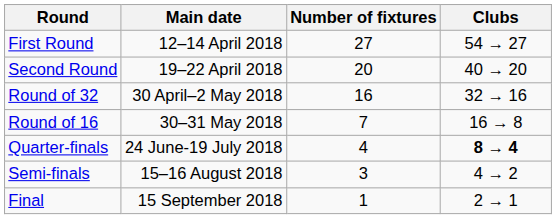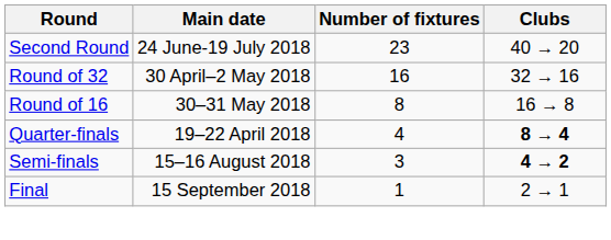- row: First Round | 12–14 April 2018 | 27 | 54 → 27
Second Round | Main date: 19–22 April 2018 -> 24 June-19 July 2018
Second Round | Number of fixtures: 20 -> 23
Round of 16 | Number of fixtures: 7 -> 8
Quarter-finals | Main date: 24 June-19 July 2018 -> 19–22 April 2018
Semi-finals | Clubs: normal -> bold
